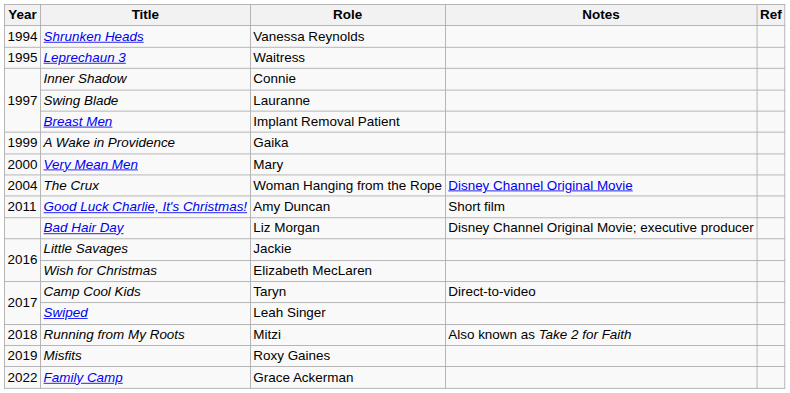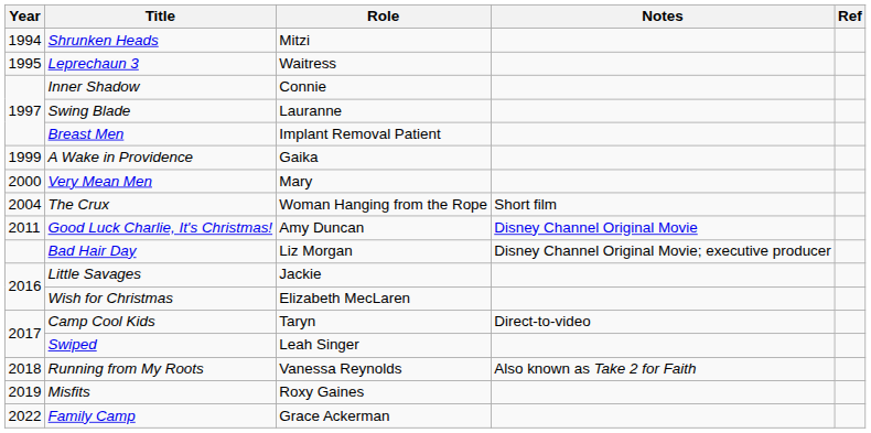Shrunken Heads | Role: Vanessa Reynolds -> Mitzi
The Crux | Notes: Disney Channel Original Movie -> Short film
Good Luck Charlie, It's Christmas! | Notes: Short film -> Disney Channel Original Movie
Running from My Roots | Role: Mitzi -> Vanessa Reynolds
